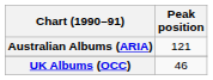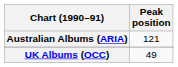UK Albums (OCC) | Peak position: 46 -> 49
